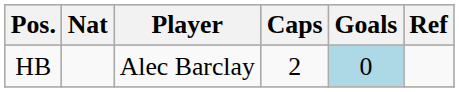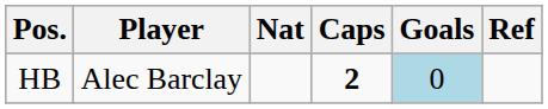columns swapped: Nat <-> Player
HB | Caps: normal -> bold
